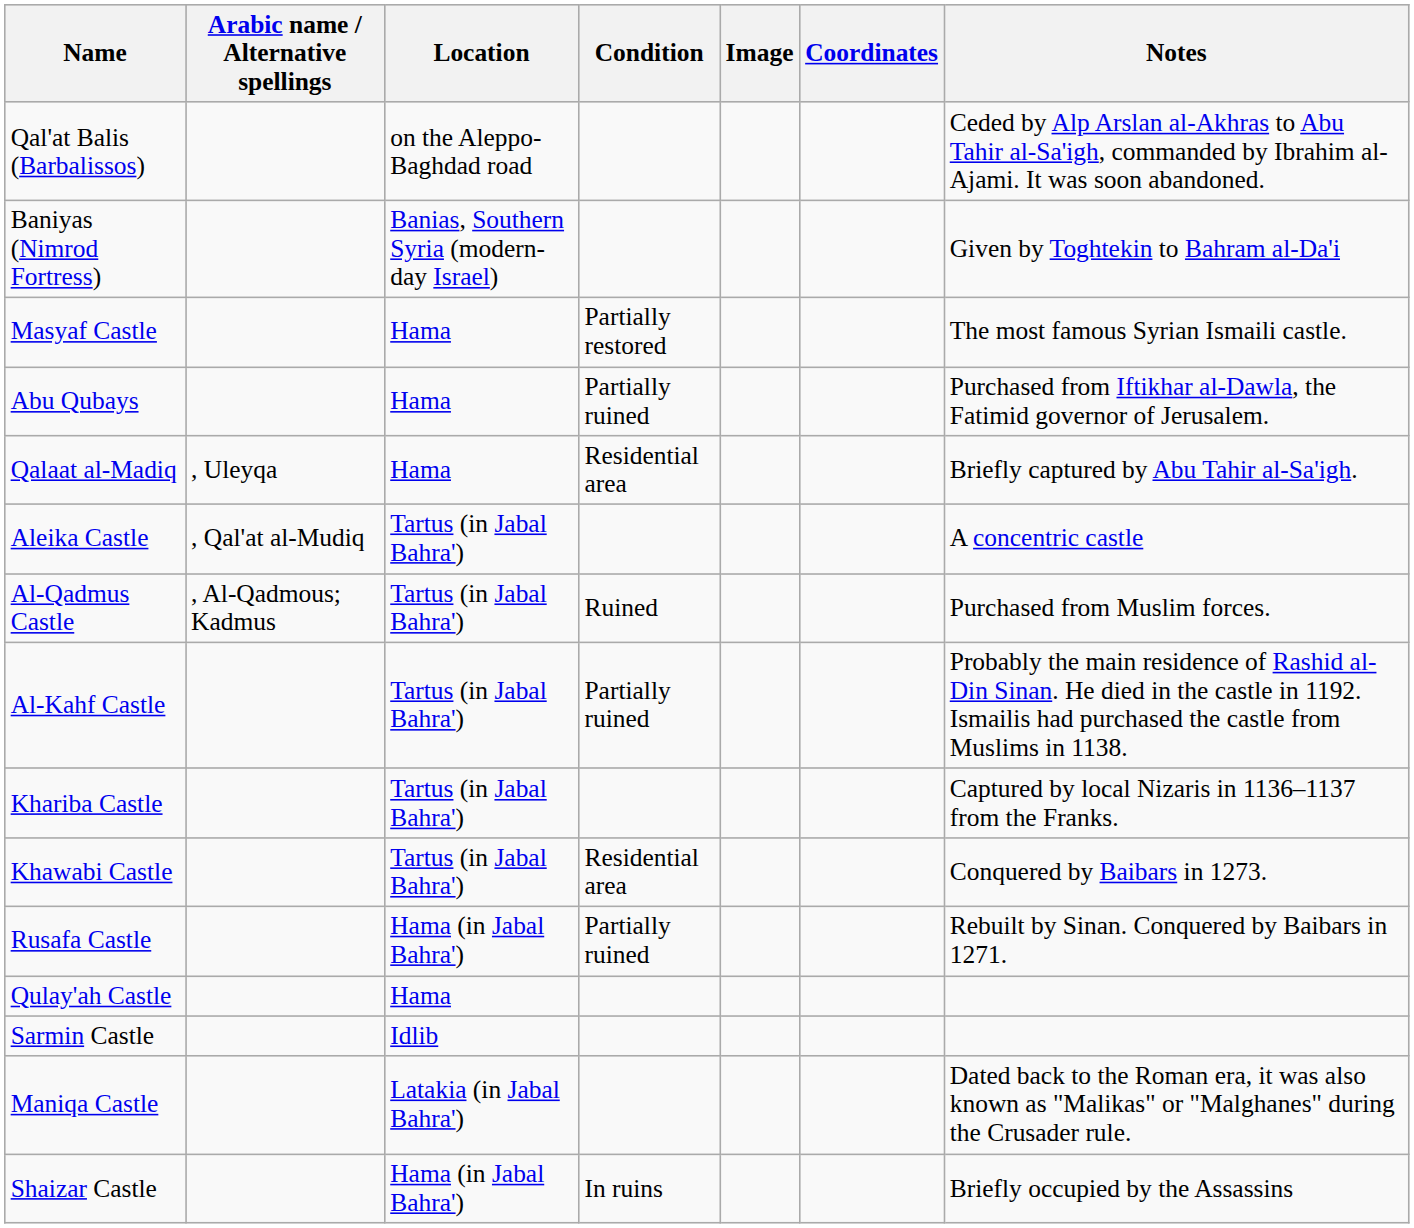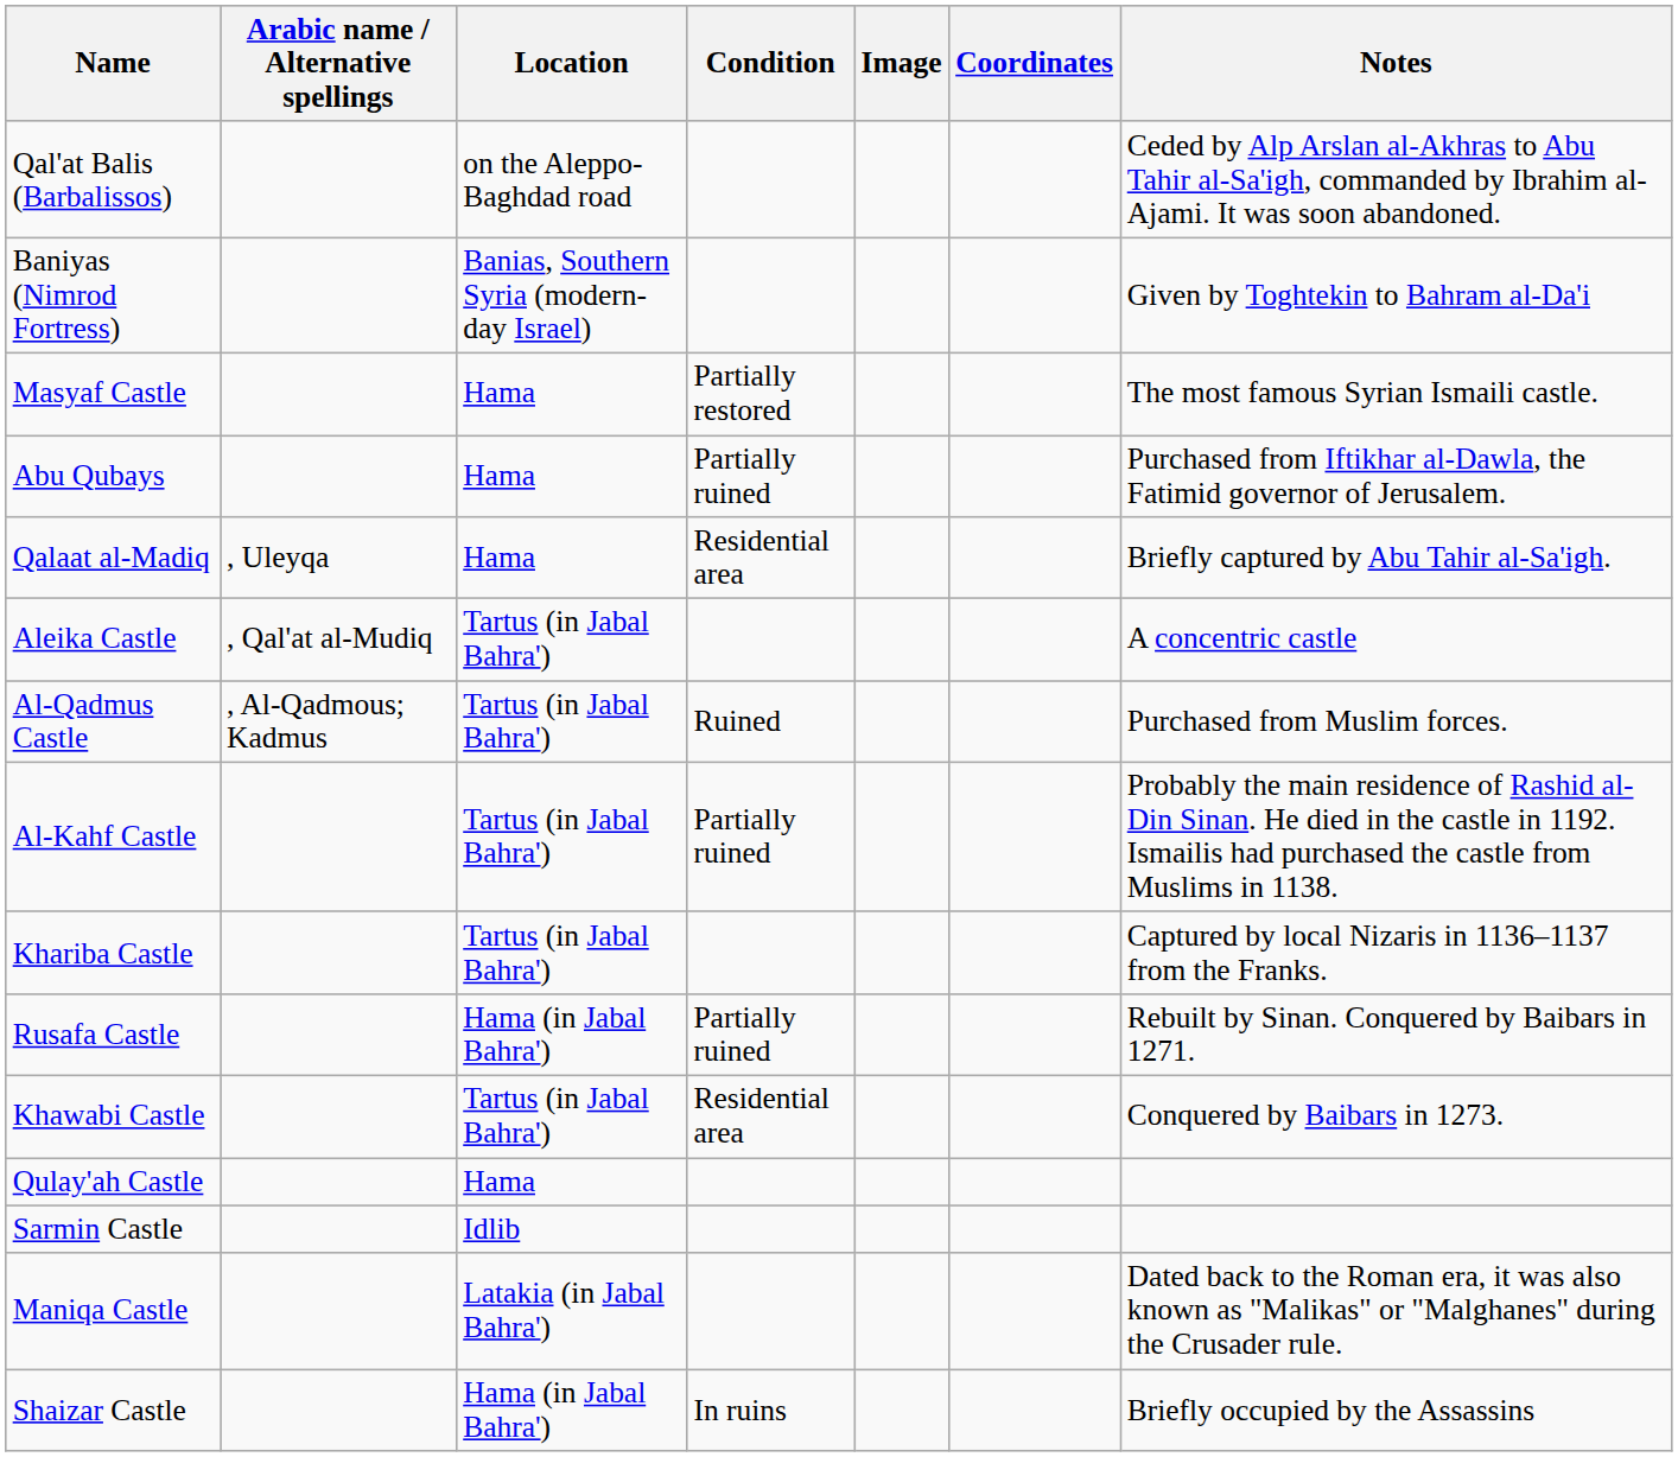rows swapped: Khawabi Castle <-> Rusafa Castle
